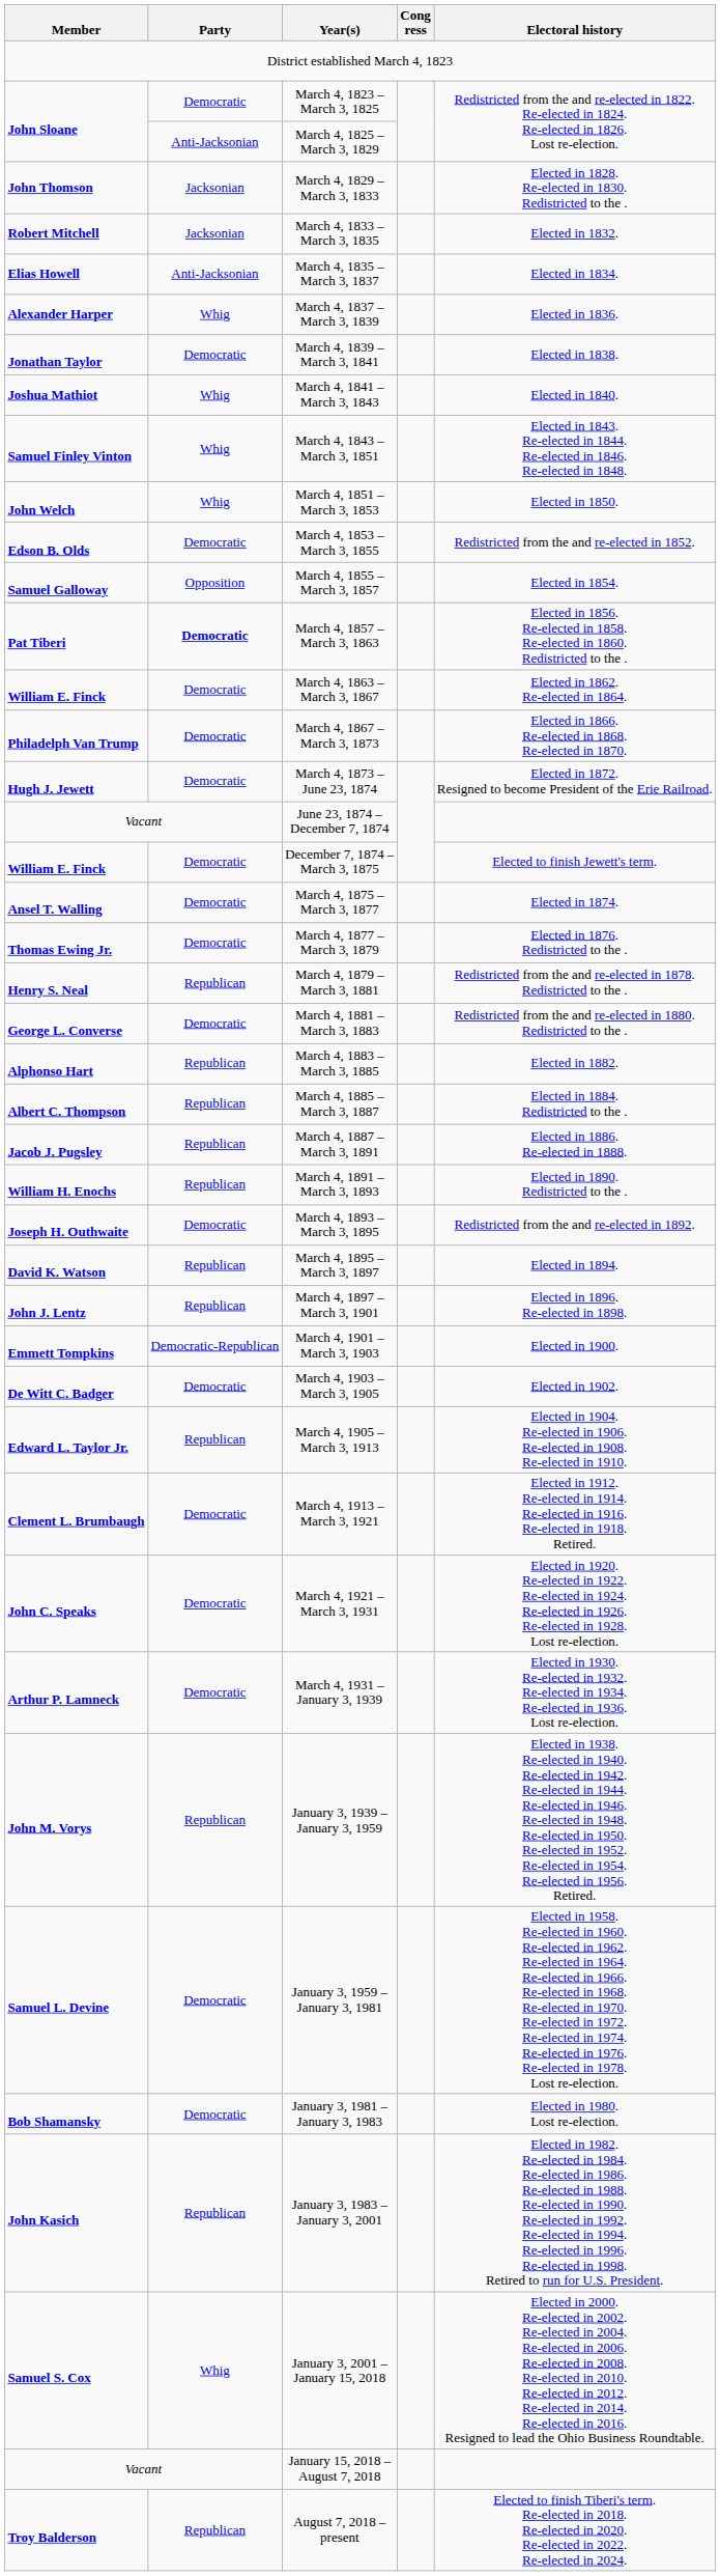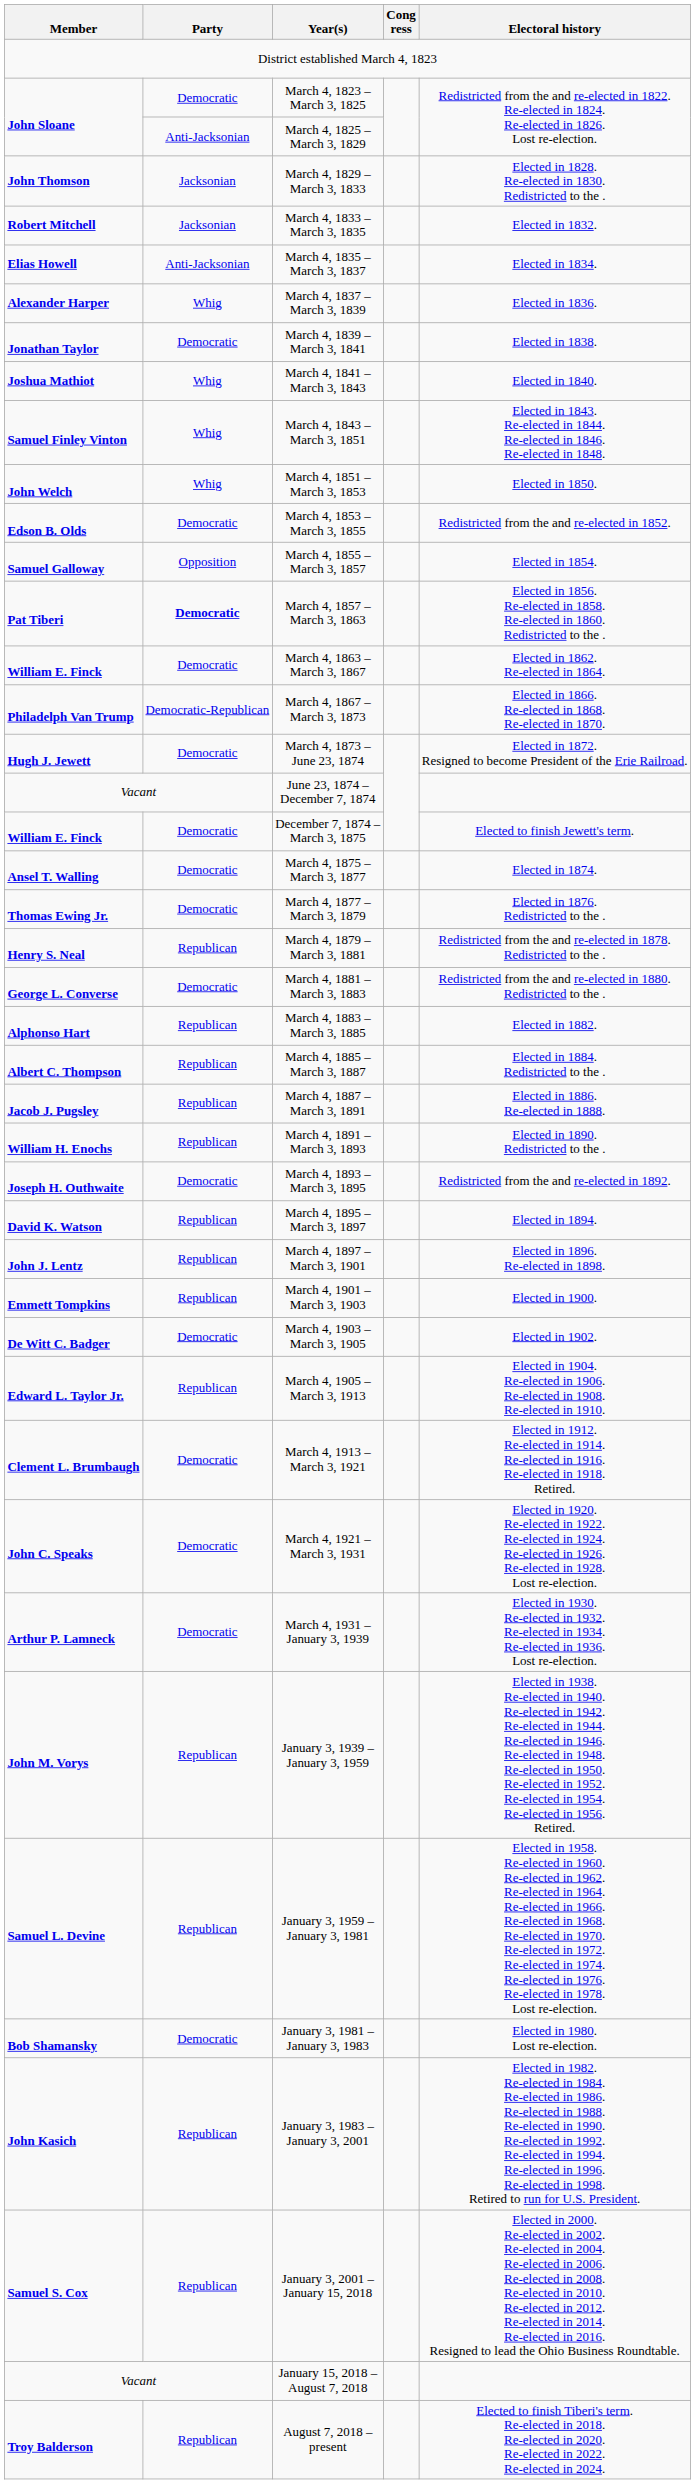March 4, 1867 – March 3, 1873 | Party: Democratic -> Democratic-Republican
March 4, 1901 – March 3, 1903 | Party: Democratic-Republican -> Republican
January 3, 1959 – January 3, 1981 | Party: Democratic -> Republican
January 3, 2001 – January 15, 2018 | Party: Whig -> Republican
